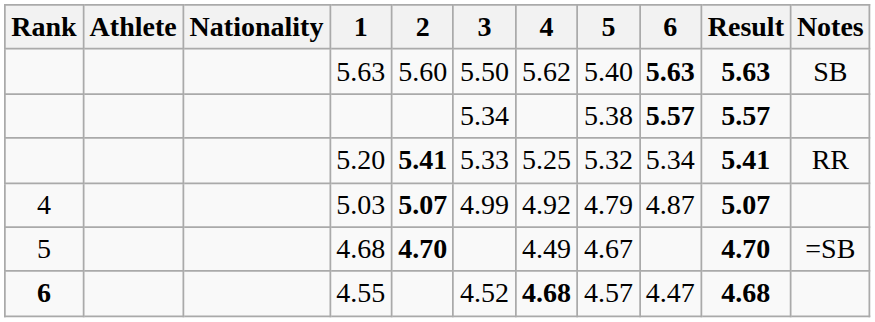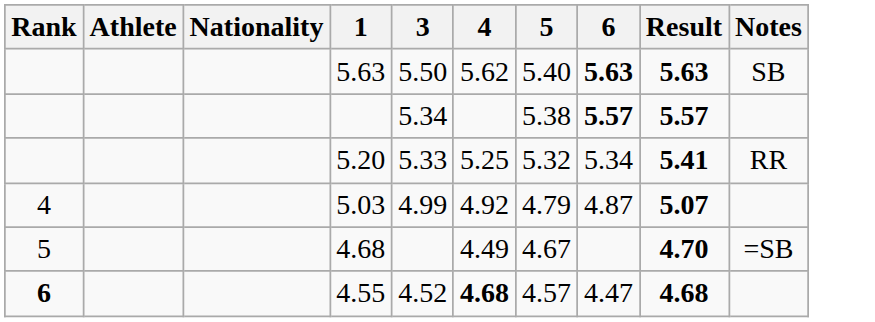- column: 2 | 5.60 | 5.41 | 5.07 | 4.70
